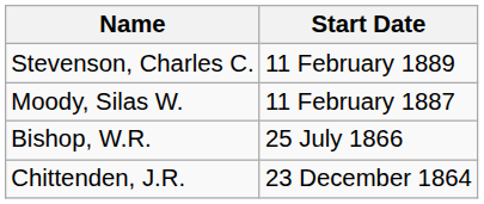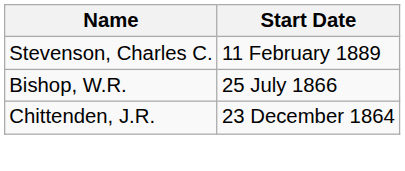- row: Moody, Silas W. | 11 February 1887
